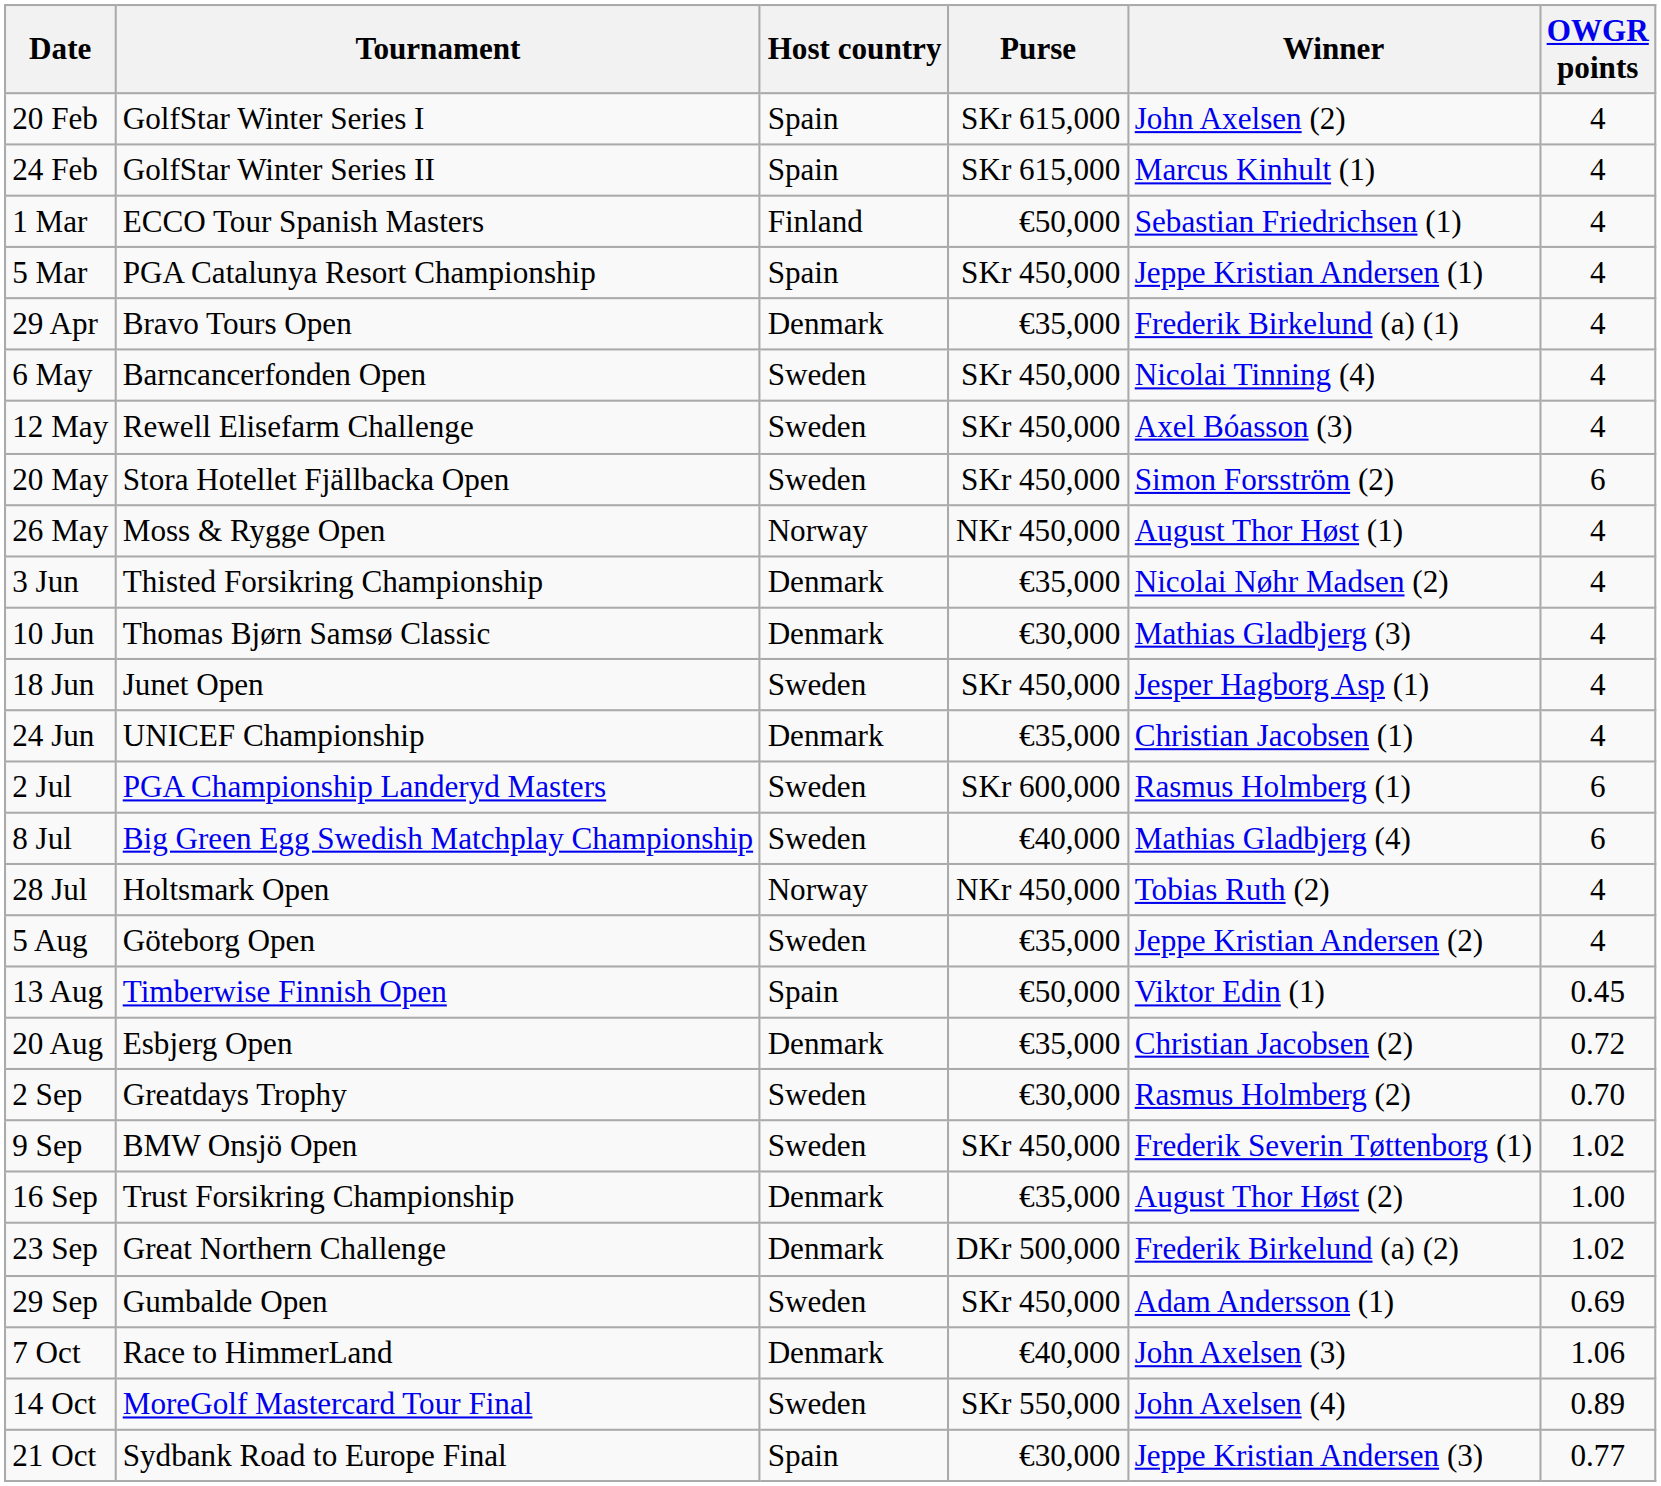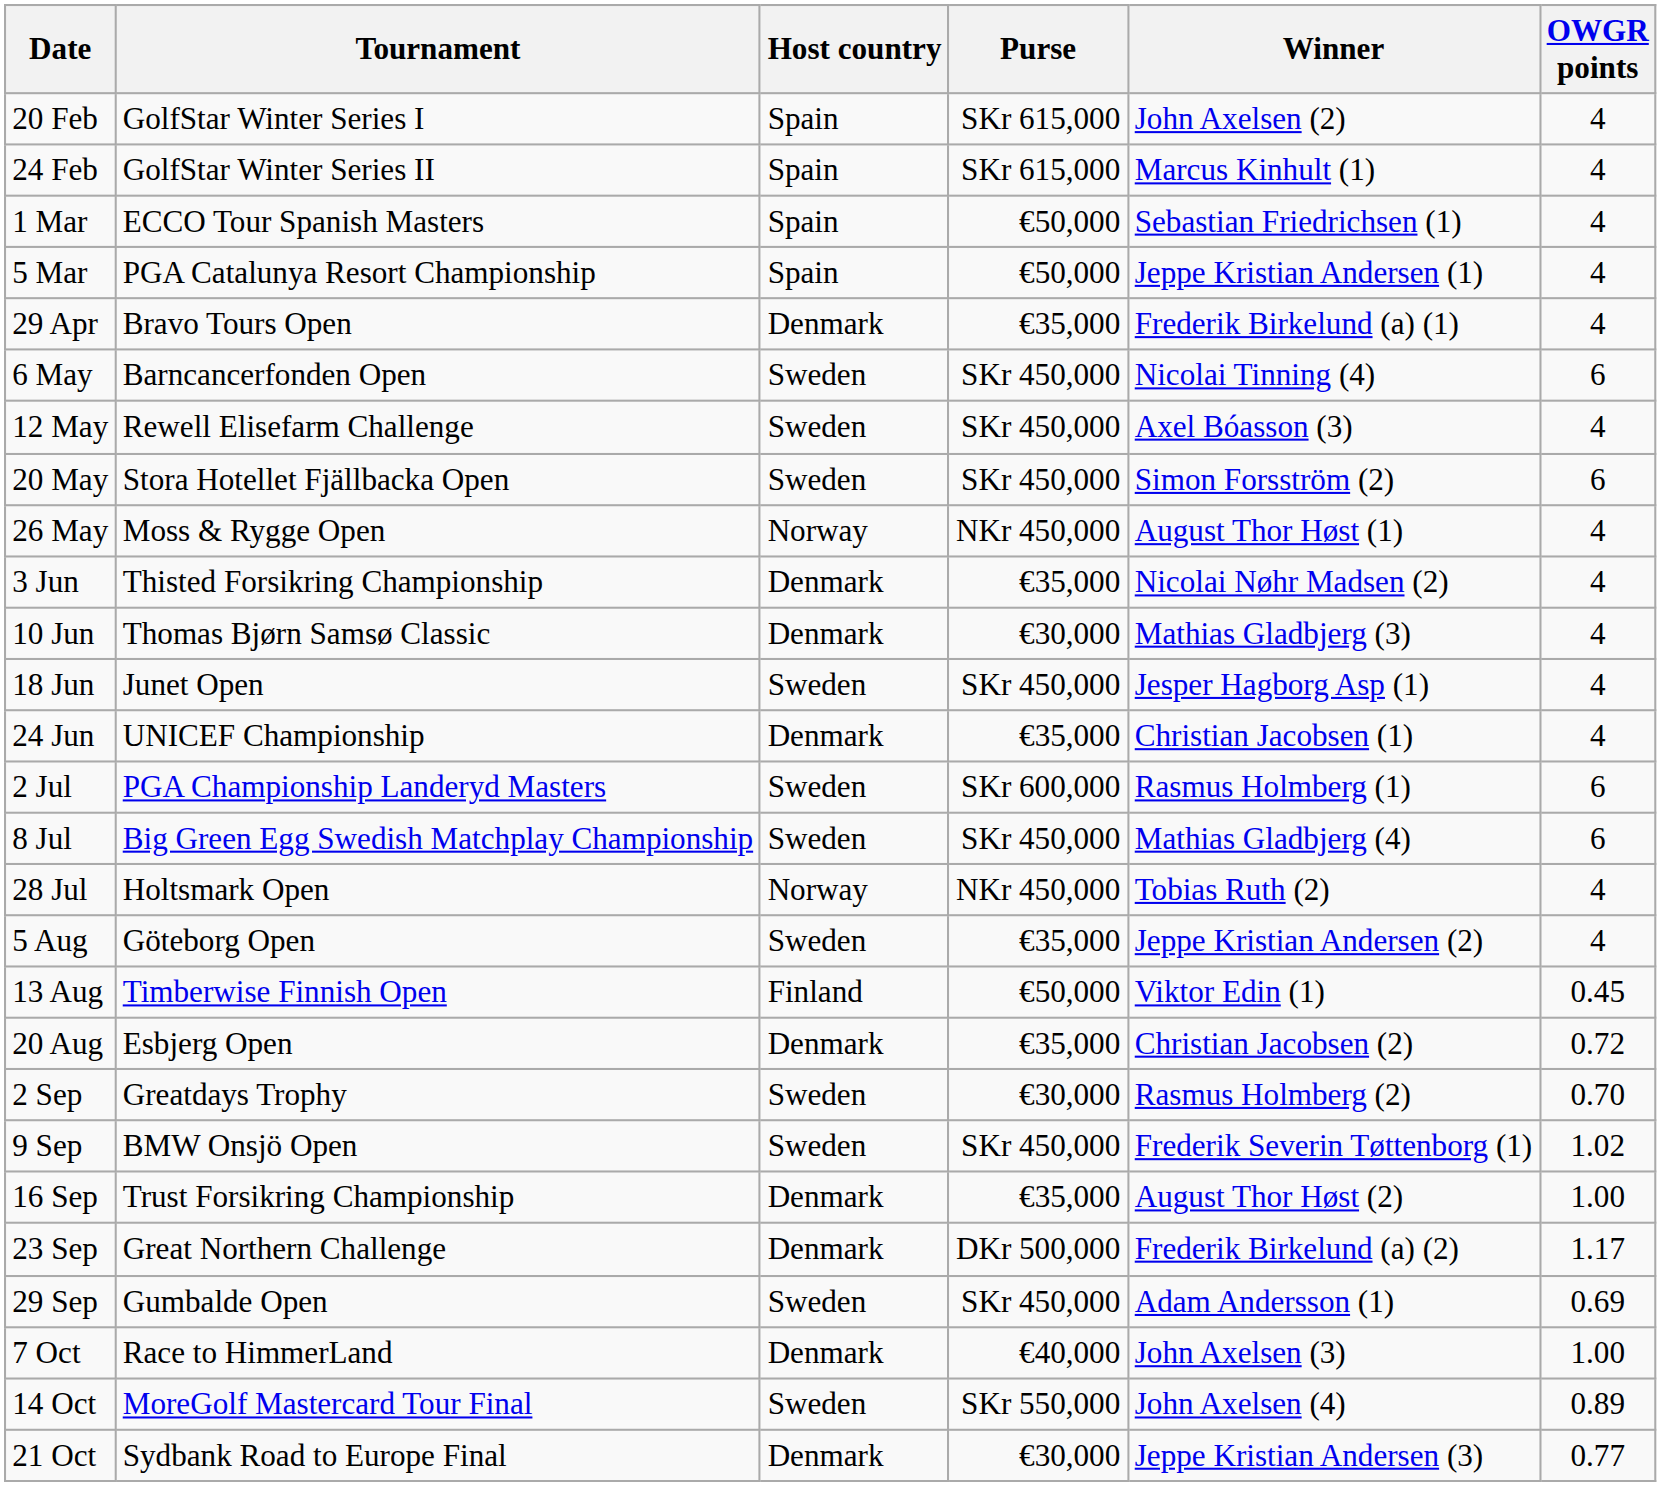1 Mar | Host country: Finland -> Spain
5 Mar | Purse: SKr 450,000 -> €50,000
6 May | OWGR points: 4 -> 6
8 Jul | Purse: €40,000 -> SKr 450,000
13 Aug | Host country: Spain -> Finland
23 Sep | OWGR points: 1.02 -> 1.17
7 Oct | OWGR points: 1.06 -> 1.00
21 Oct | Host country: Spain -> Denmark
